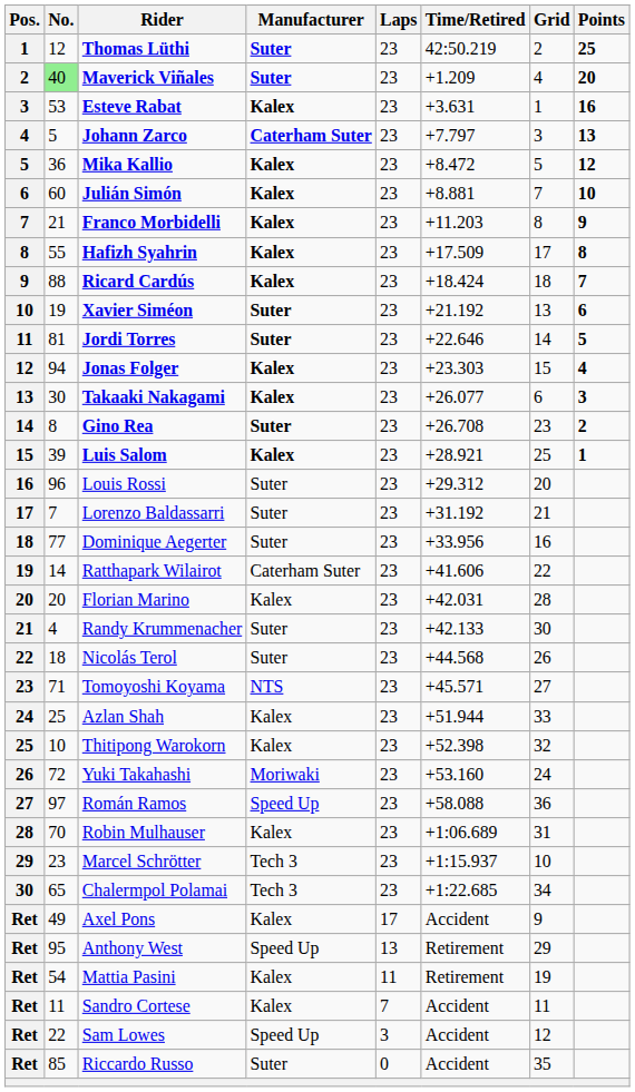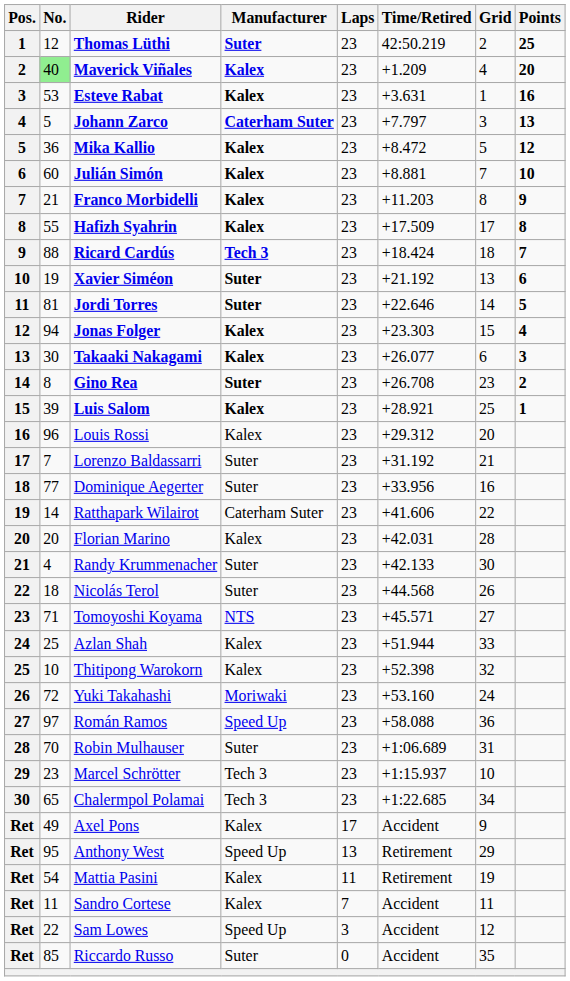Maverick Viñales | Manufacturer: Suter -> Kalex
Ricard Cardús | Manufacturer: Kalex -> Tech 3
Louis Rossi | Manufacturer: Suter -> Kalex
Robin Mulhauser | Manufacturer: Kalex -> Suter
